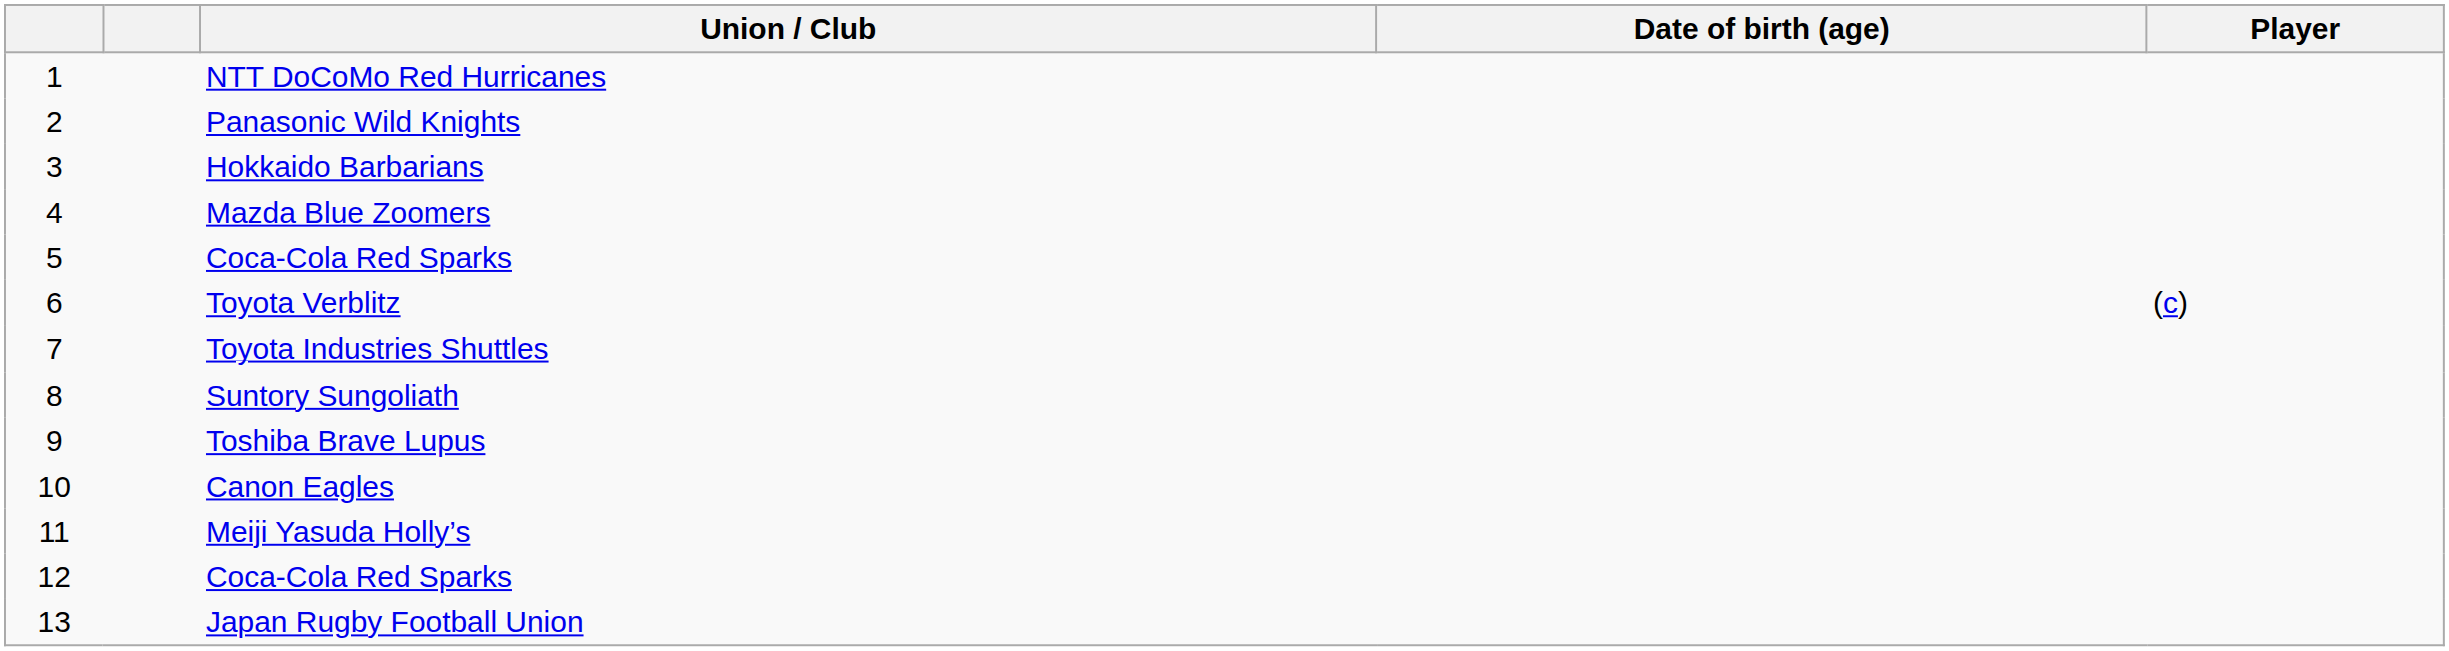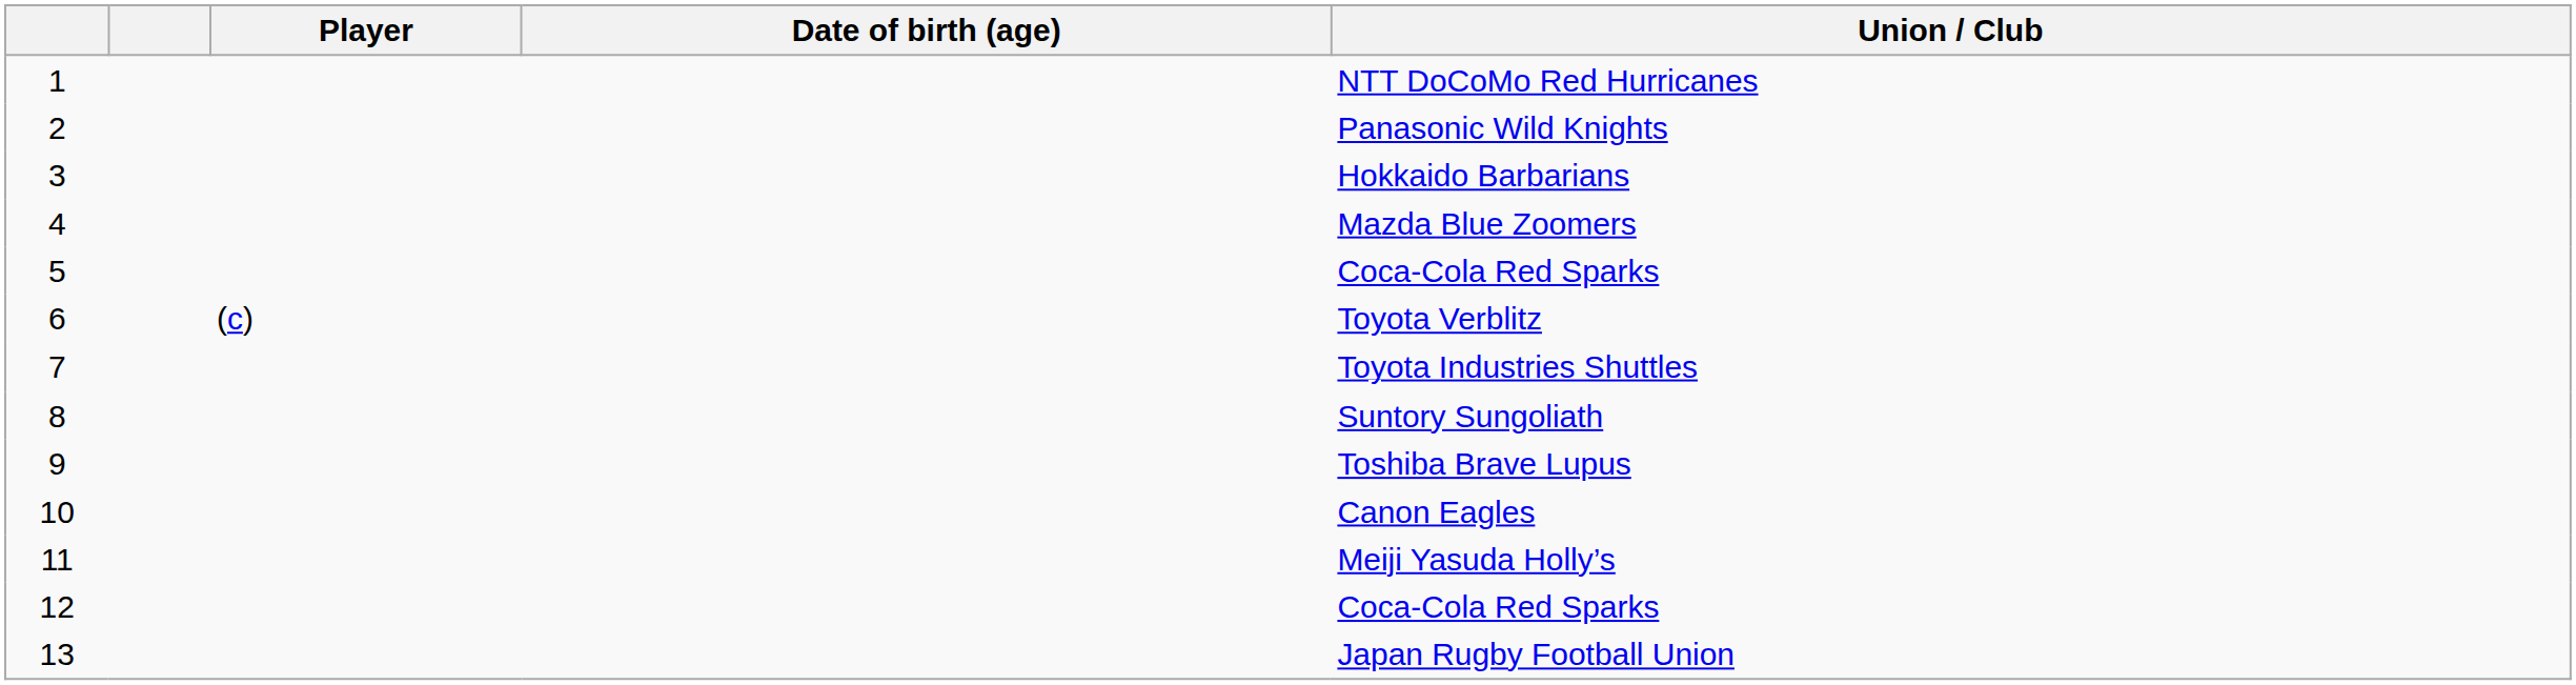columns swapped: Player <-> Union / Club
